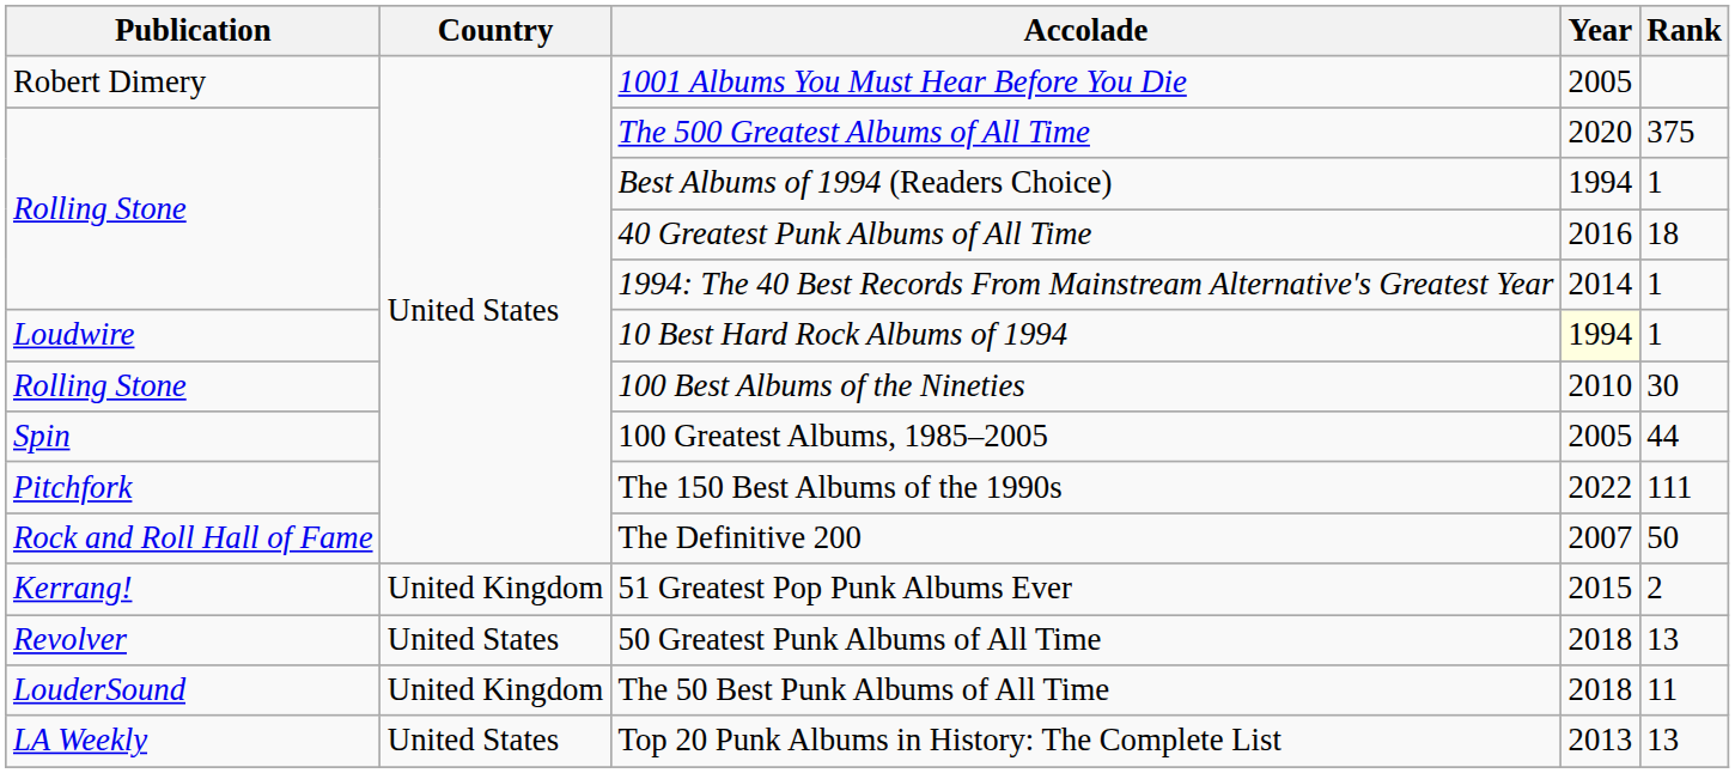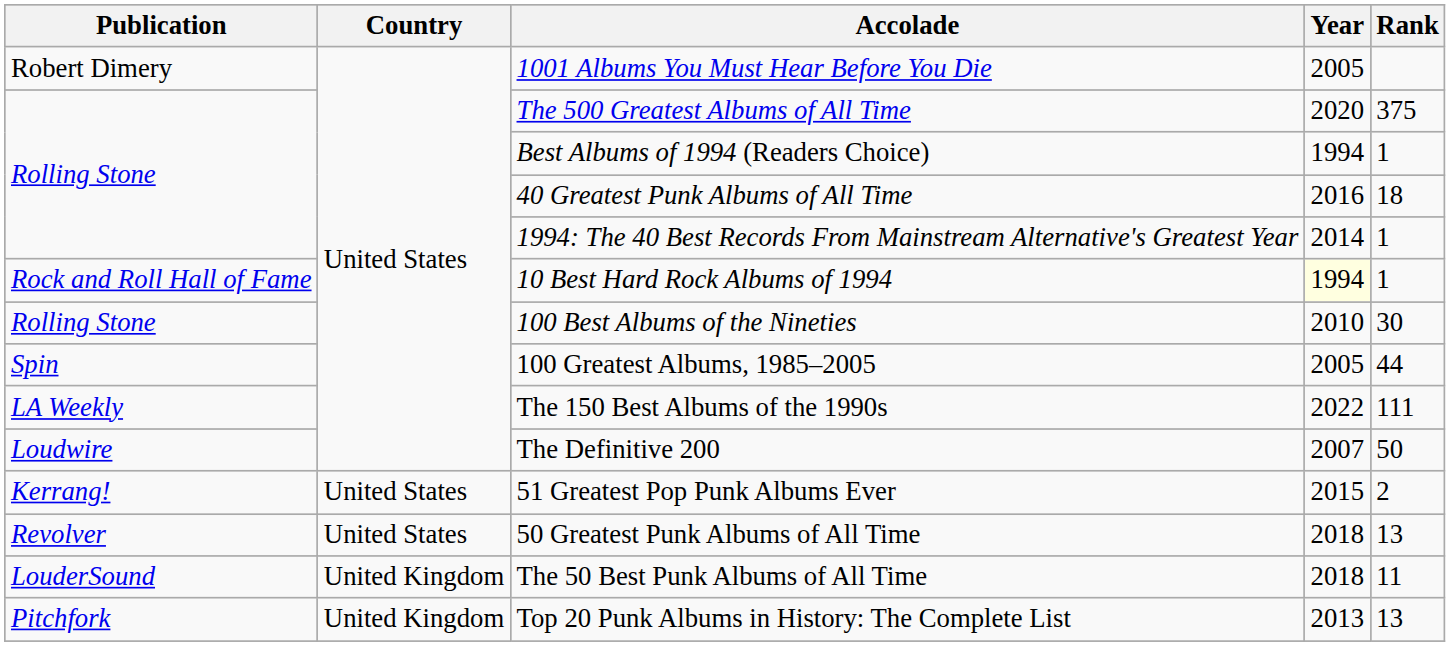10 Best Hard Rock Albums of 1994 | Publication: Loudwire -> Rock and Roll Hall of Fame
The 150 Best Albums of the 1990s | Publication: Pitchfork -> LA Weekly
The Definitive 200 | Publication: Rock and Roll Hall of Fame -> Loudwire
51 Greatest Pop Punk Albums Ever | Country: United Kingdom -> United States
Top 20 Punk Albums in History: The Complete List | Publication: LA Weekly -> Pitchfork
Top 20 Punk Albums in History: The Complete List | Country: United States -> United Kingdom
